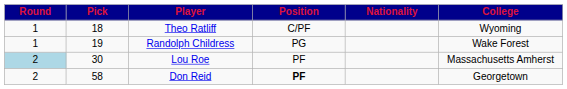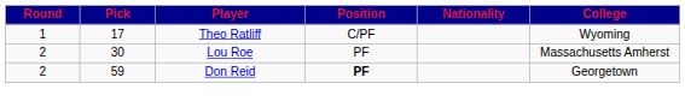Theo Ratliff | Pick: 18 -> 17
- row: 1 | 19 | Randolph Childress | PG | Wake Forest
Lou Roe | Round: lightblue background -> no background
Don Reid | Pick: 58 -> 59
